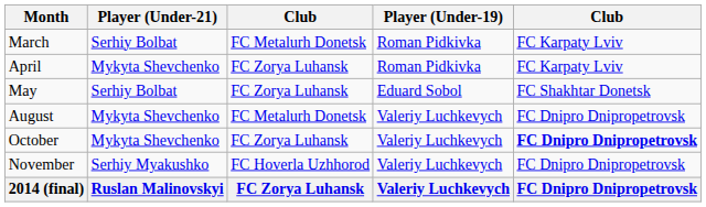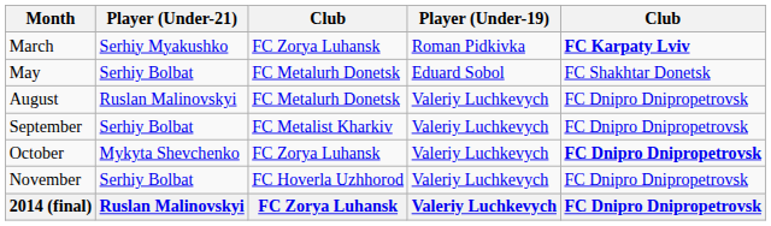March | Player (Under-21): Serhiy Bolbat -> Serhiy Myakushko
March | column 3: FC Metalurh Donetsk -> FC Zorya Luhansk
March | column 5: normal -> bold
- row: April | Mykyta Shevchenko | FC Zorya Luhansk | Roman Pidkivka | FC Karpaty Lviv
May | column 3: FC Zorya Luhansk -> FC Metalurh Donetsk
August | Player (Under-21): Mykyta Shevchenko -> Ruslan Malinovskyi
+ row: September | Serhiy Bolbat | FC Metalist Kharkiv | Valeriy Luchkevych | FC Dnipro Dnipropetrovsk
November | Player (Under-21): Serhiy Myakushko -> Serhiy Bolbat
